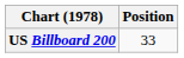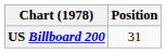US Billboard 200 | Position: 33 -> 31
